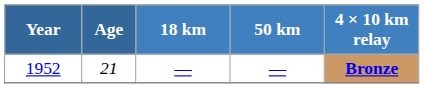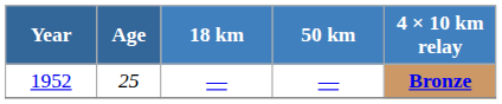1952 | Age: 21 -> 25
